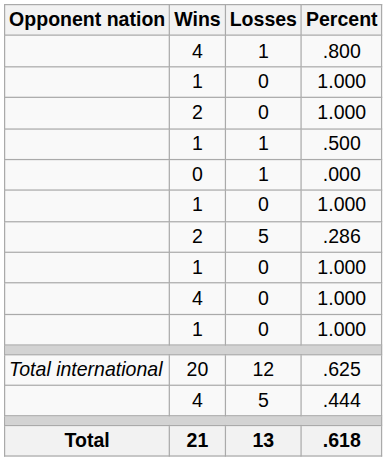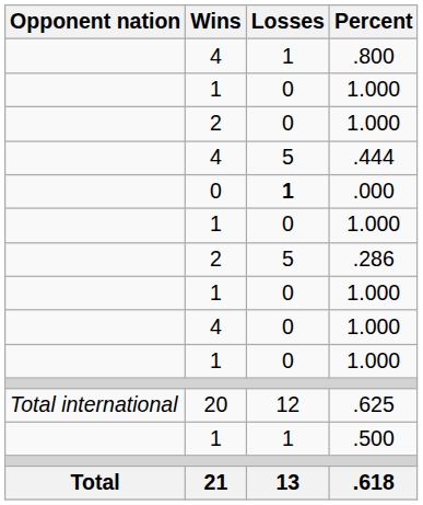rows swapped: .444 <-> .500
.000 | Losses: normal -> bold
